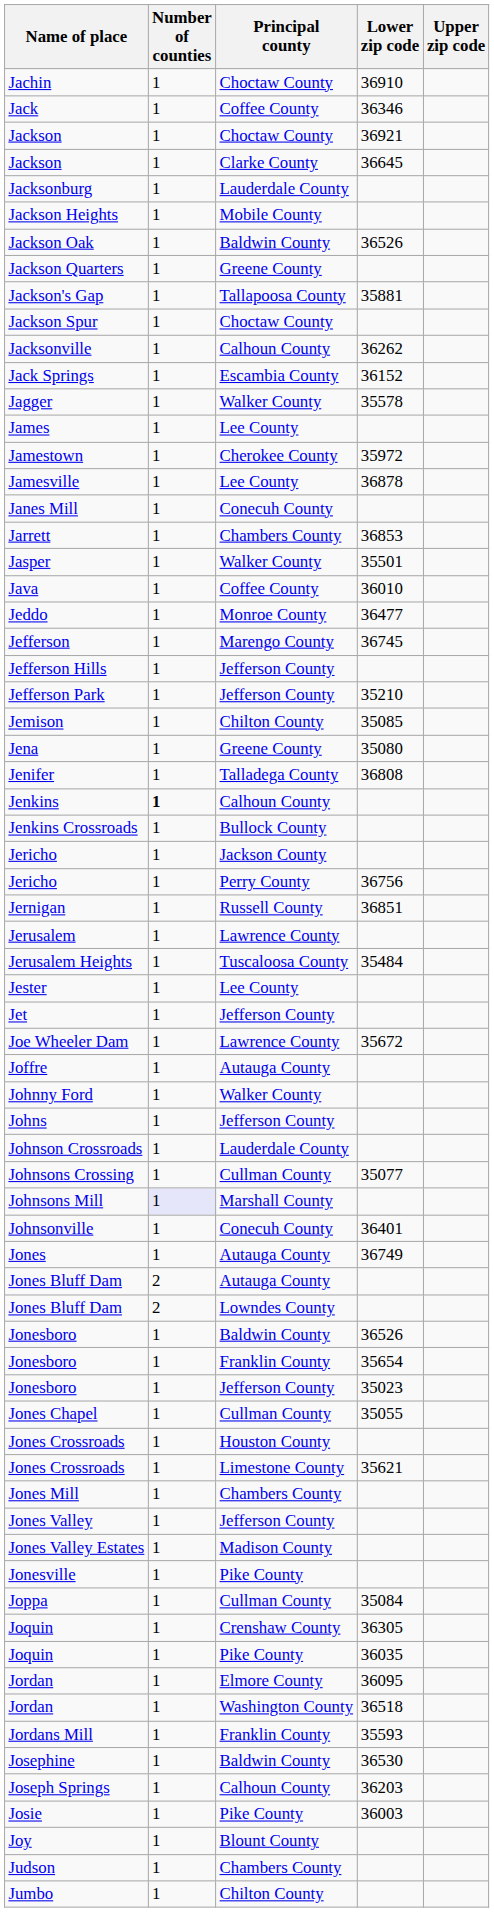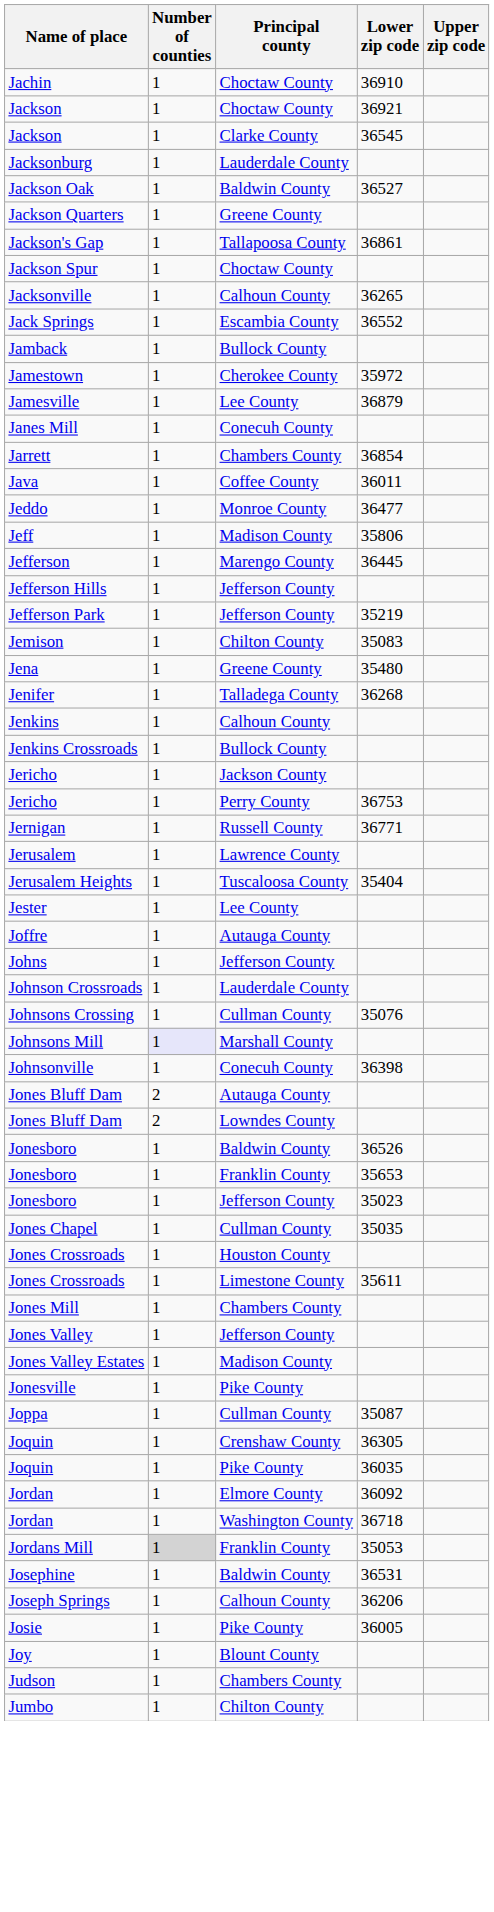- row: Jack | 1 | Coffee County | 36346
Jackson / Clarke County | Lower zip code: 36645 -> 36545
- row: Jackson Heights | 1 | Mobile County
Jackson Oak | Lower zip code: 36526 -> 36527
Jackson's Gap | Lower zip code: 35881 -> 36861
Jacksonville | Lower zip code: 36262 -> 36265
Jack Springs | Lower zip code: 36152 -> 36552
- row: Jagger | 1 | Walker County | 35578
+ row: Jamback | 1 | Bullock County
- row: James | 1 | Lee County
Jamesville | Lower zip code: 36878 -> 36879
Jarrett | Lower zip code: 36853 -> 36854
- row: Jasper | 1 | Walker County | 35501
Java | Lower zip code: 36010 -> 36011
+ row: Jeff | 1 | Madison County | 35806
Jefferson | Lower zip code: 36745 -> 36445
Jefferson Park | Lower zip code: 35210 -> 35219
Jemison | Lower zip code: 35085 -> 35083
Jena | Lower zip code: 35080 -> 35480
Jenifer | Lower zip code: 36808 -> 36268
Jenkins | Number of counties: bold -> normal
Jericho / Perry County | Lower zip code: 36756 -> 36753
Jernigan | Lower zip code: 36851 -> 36771
Jerusalem Heights | Lower zip code: 35484 -> 35404
- row: Jet | 1 | Jefferson County
- row: Joe Wheeler Dam | 1 | Lawrence County | 35672
- row: Johnny Ford | 1 | Walker County
Johnsons Crossing | Lower zip code: 35077 -> 35076
Johnsonville | Lower zip code: 36401 -> 36398
- row: Jones | 1 | Autauga County | 36749
Jonesboro / Franklin County | Lower zip code: 35654 -> 35653
Jones Chapel | Lower zip code: 35055 -> 35035
Jones Crossroads / Limestone County | Lower zip code: 35621 -> 35611
Joppa | Lower zip code: 35084 -> 35087
Jordan / Elmore County | Lower zip code: 36095 -> 36092
Jordan / Washington County | Lower zip code: 36518 -> 36718
Jordans Mill | Number of counties: no background -> lightgrey background
Jordans Mill | Lower zip code: 35593 -> 35053
Josephine | Lower zip code: 36530 -> 36531
Joseph Springs | Lower zip code: 36203 -> 36206
Josie | Lower zip code: 36003 -> 36005
